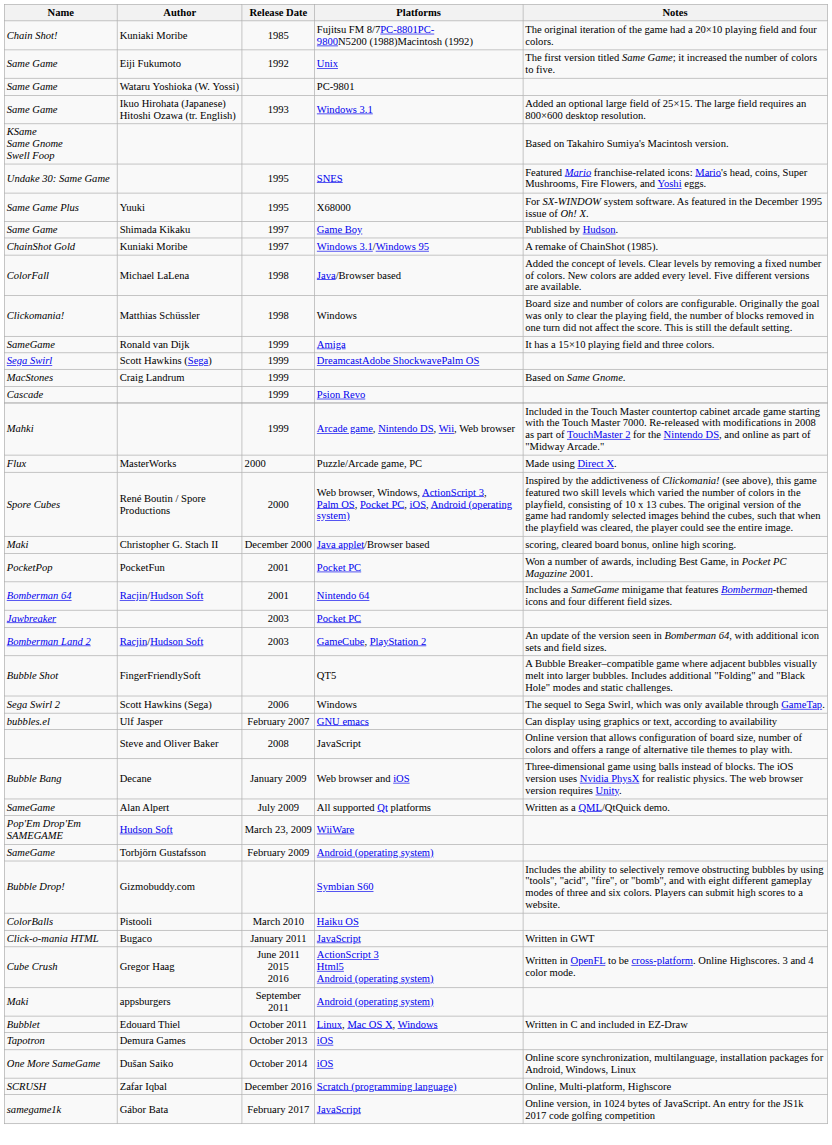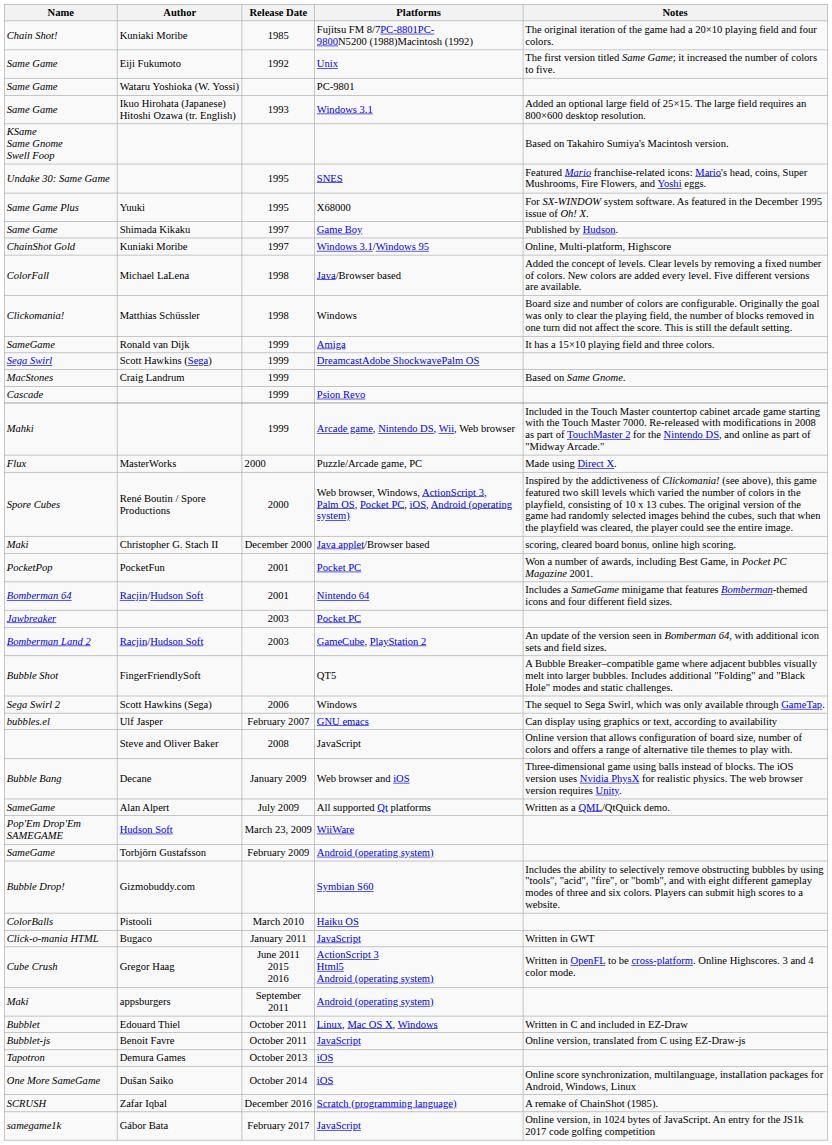ChainShot Gold | Notes: A remake of ChainShot (1985). -> Online, Multi-platform, Highscore
+ row: Bubblet-js | Benoit Favre | October 2011 | JavaScript | Online version, translated from C using EZ-Draw-js
SCRUSH | Notes: Online, Multi-platform, Highscore -> A remake of ChainShot (1985).
